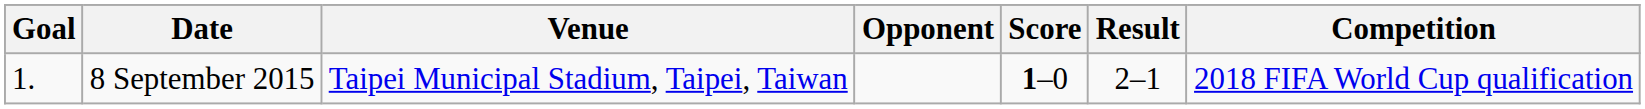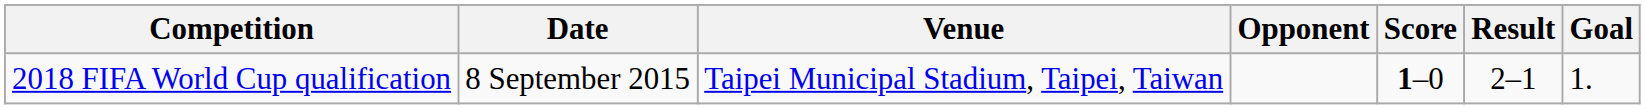columns swapped: Goal <-> Competition
